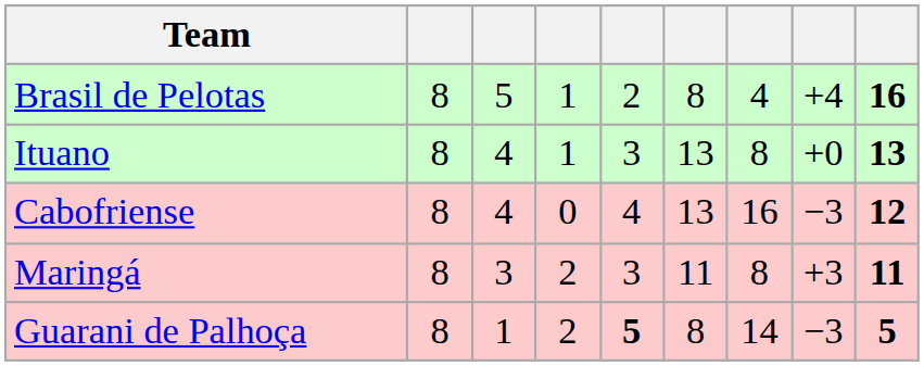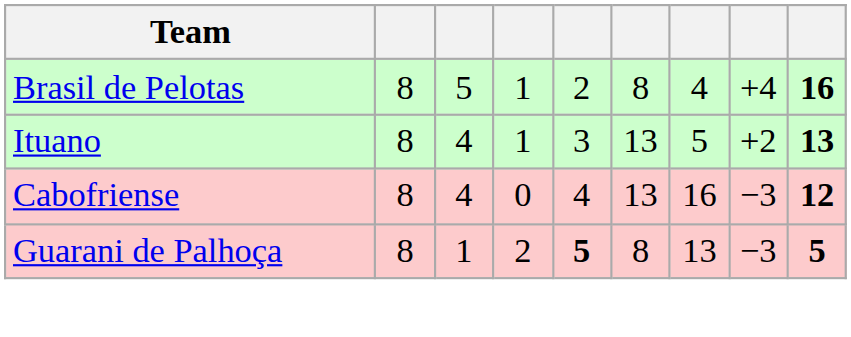Ituano | column 7: 8 -> 5
Ituano | column 8: +0 -> +2
- row: Maringá | 8 | 3 | 2 | 3 | 11 | 8 | +3 | 11
Guarani de Palhoça | column 7: 14 -> 13
